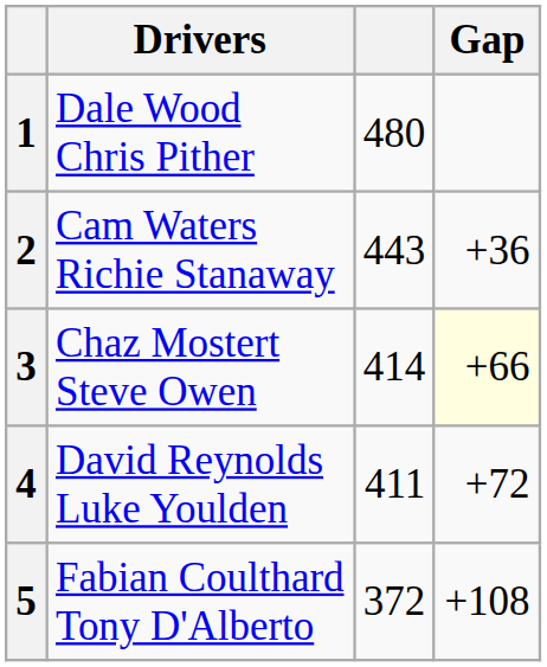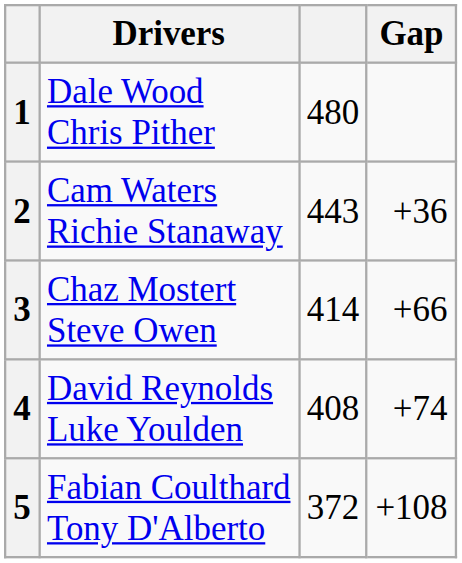3 | Gap: lightyellow background -> no background
4 | column 3: 411 -> 408
4 | Gap: +72 -> +74
